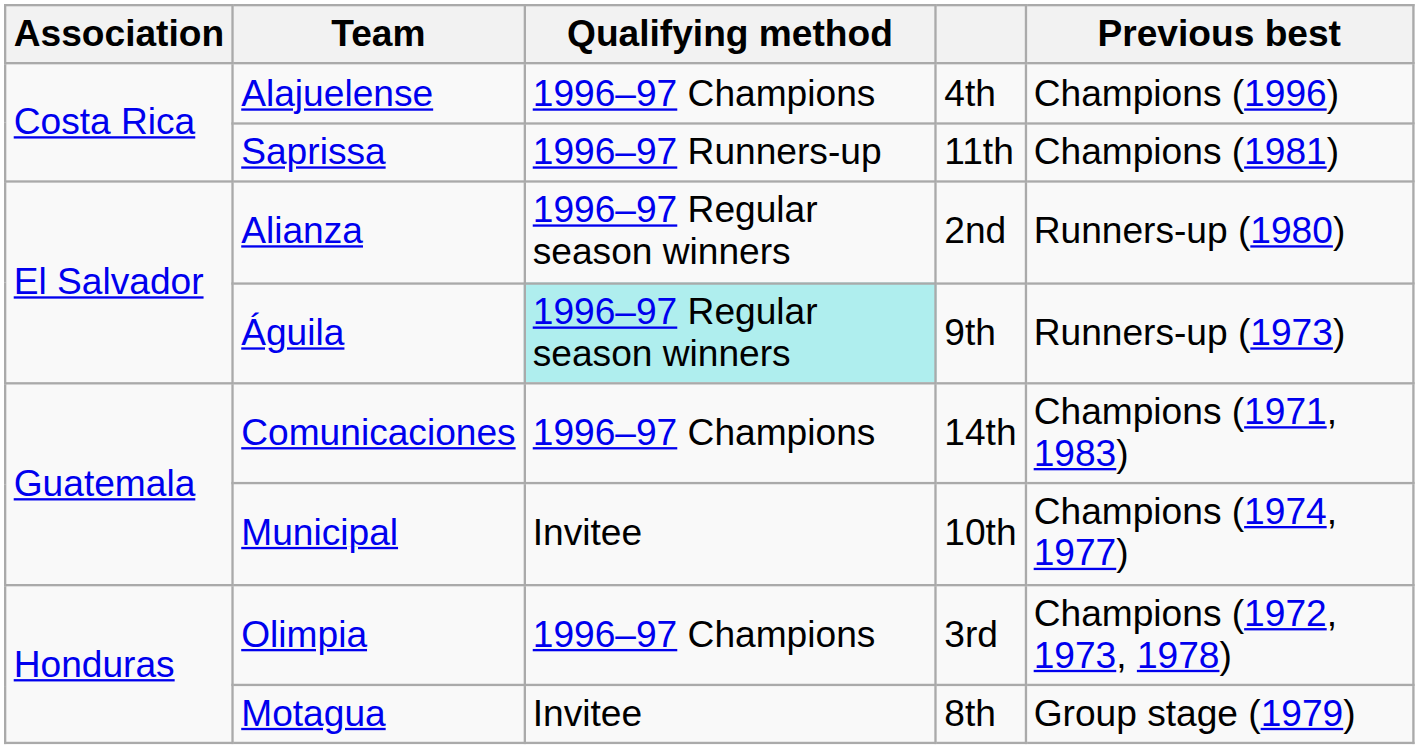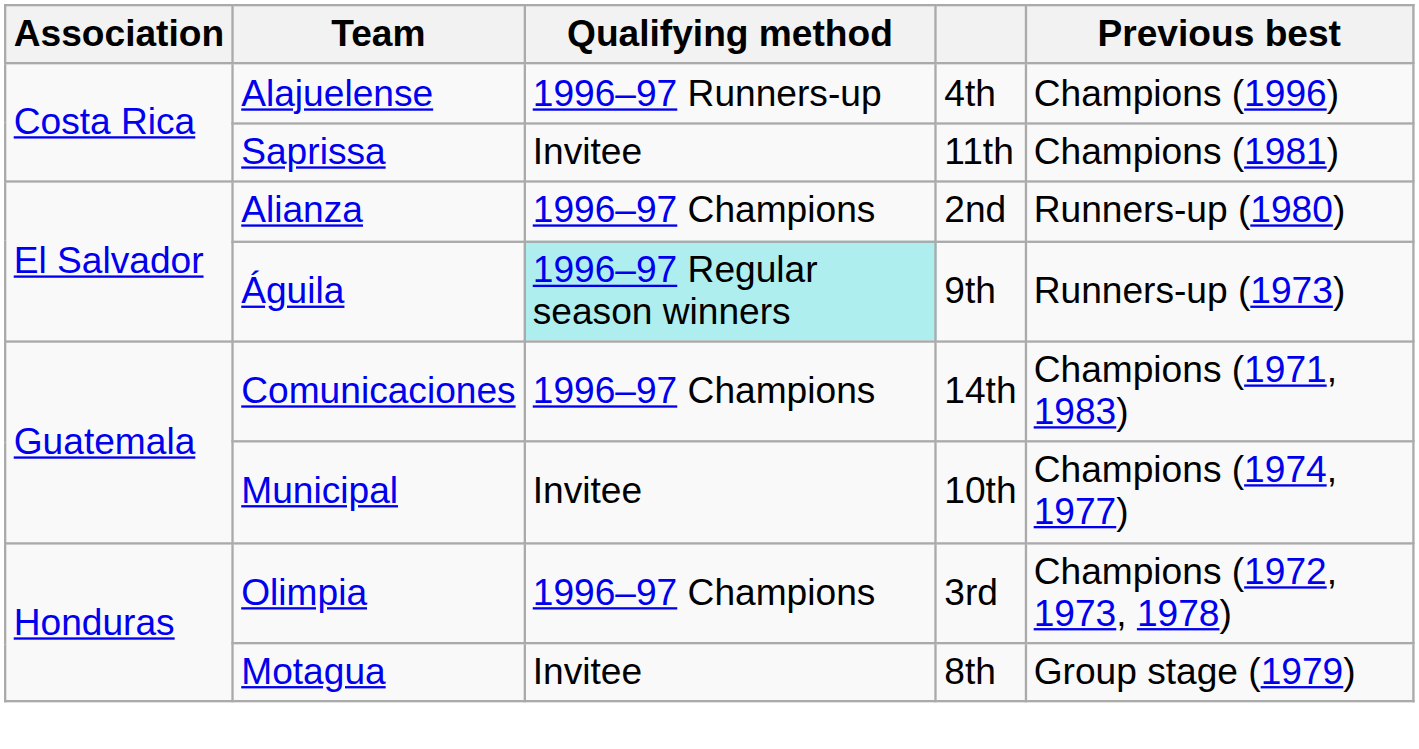Alajuelense | Qualifying method: 1996–97 Champions -> 1996–97 Runners-up
Saprissa | Qualifying method: 1996–97 Runners-up -> Invitee
Alianza | Qualifying method: 1996–97 Regular season winners -> 1996–97 Champions
